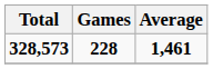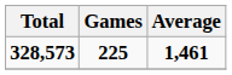328,573 | Games: 228 -> 225
